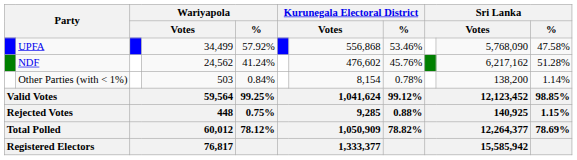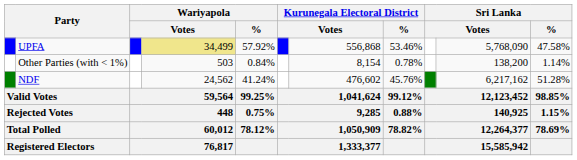UPFA | column 4: no background -> khaki background
rows swapped: NDF <-> Other Parties (with < 1%)
